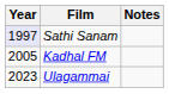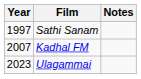Sathi Sanam | Year: lavender background -> no background
Kadhal FM | Year: 2005 -> 2007
